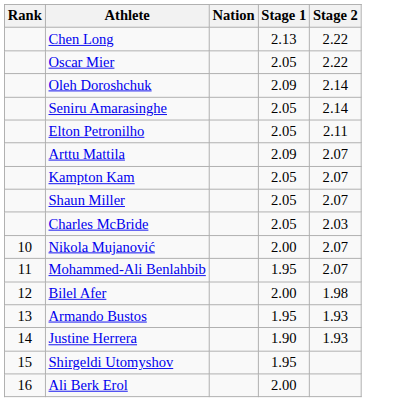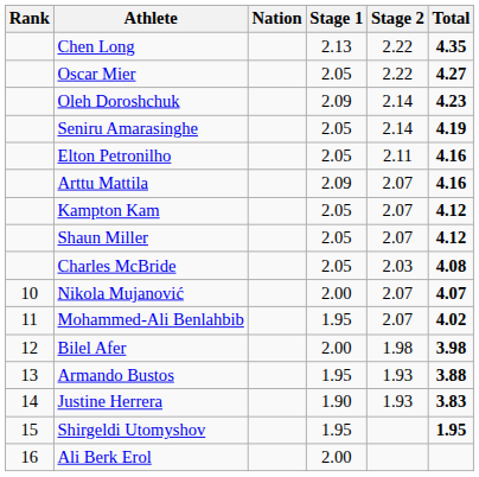+ column: Total | 4.35 | 4.27 | 4.23 | 4.19 | 4.16 | 4.16 | 4.12 | 4.12 | 4.08 | 4.07 | 4.02 | 3.98 | 3.88 | 3.83 | 1.95
